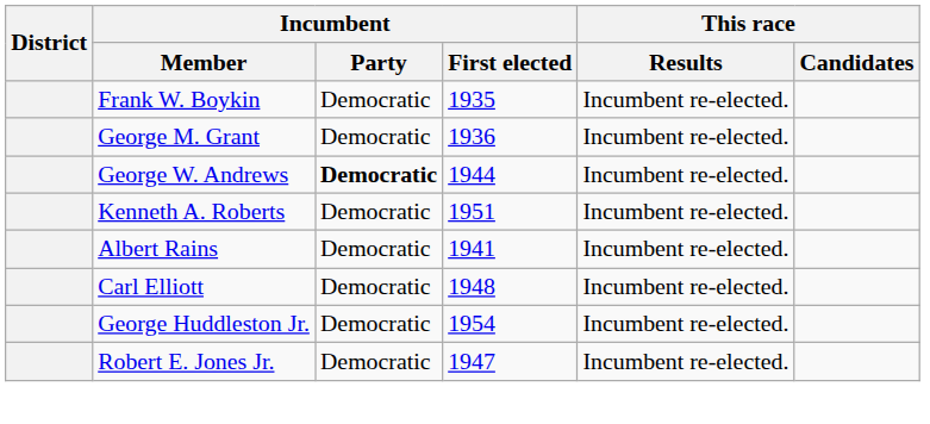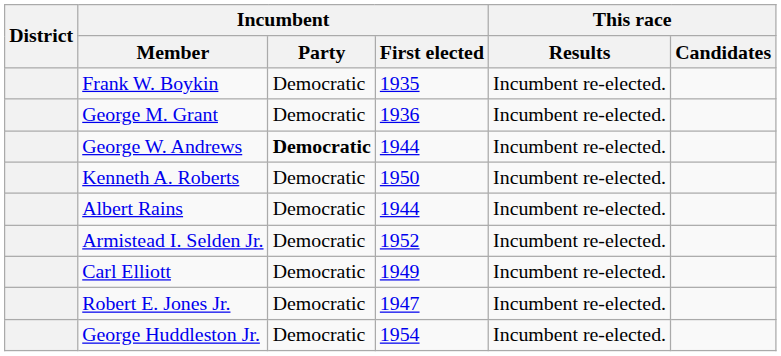Kenneth A. Roberts | Incumbent / First elected: 1951 -> 1950
Albert Rains | Incumbent / First elected: 1941 -> 1944
+ row: Armistead I. Selden Jr. | Democratic | 1952 | Incumbent re-elected.
Carl Elliott | Incumbent / First elected: 1948 -> 1949
rows swapped: Robert E. Jones Jr. <-> George Huddleston Jr.
